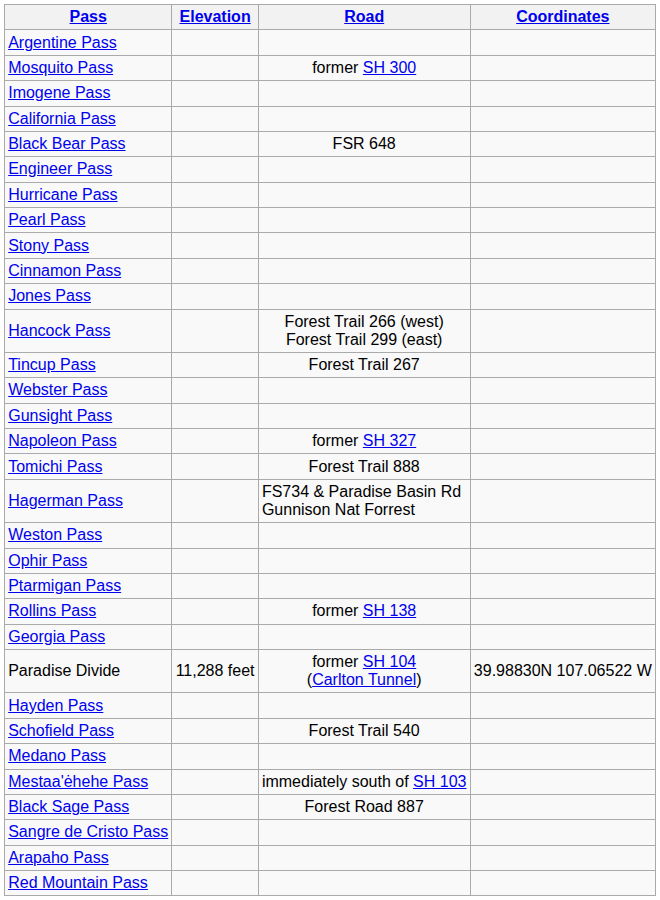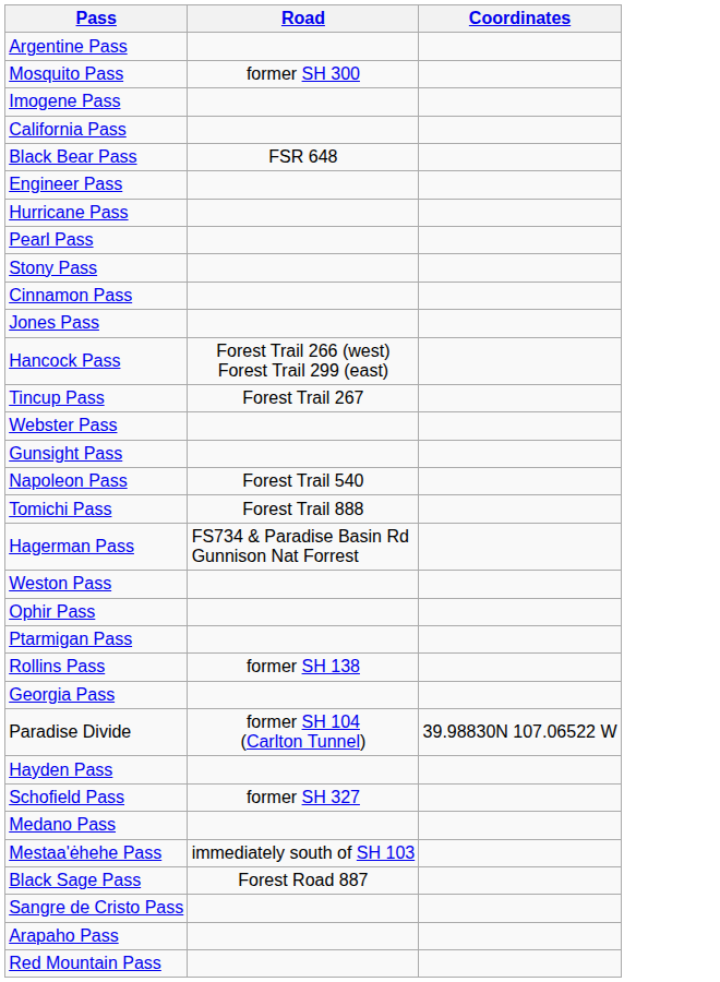- column: Elevation | 11,288 feet
Napoleon Pass | Road: former SH 327 -> Forest Trail 540
Schofield Pass | Road: Forest Trail 540 -> former SH 327
